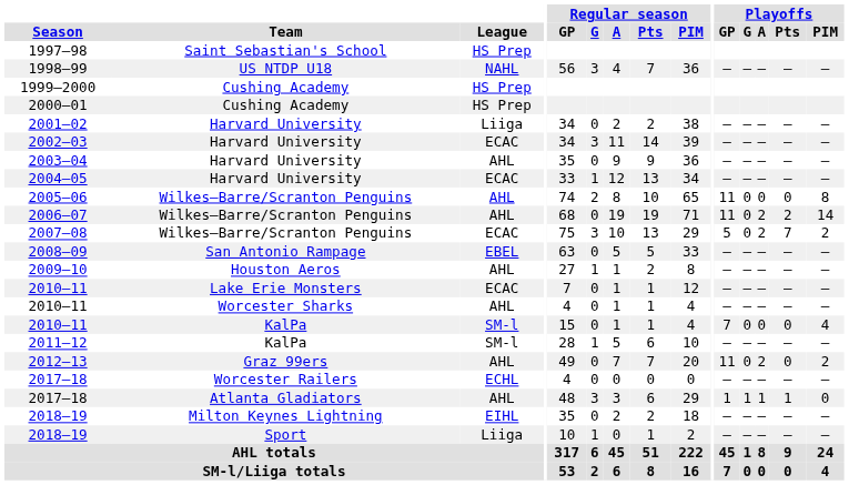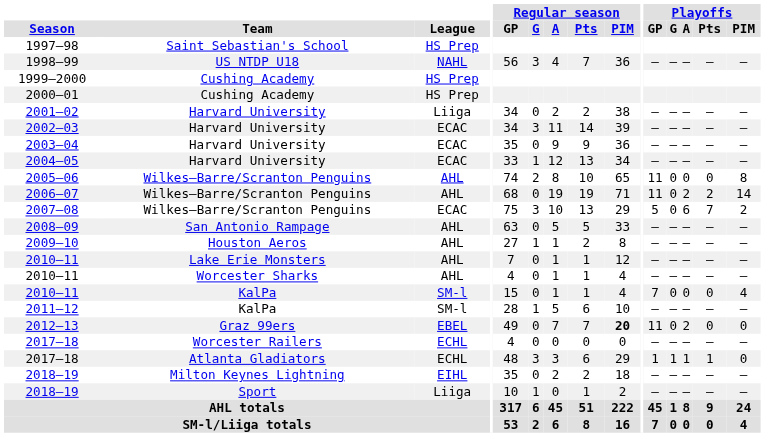2003–04 | League: AHL -> ECAC
2007–08 | Playoffs / A: 2 -> 6
2008–09 | League: EBEL -> AHL
2010–11 / Lake Erie Monsters | League: ECAC -> AHL
2012–13 | League: AHL -> EBEL
2012–13 | Regular season / PIM: normal -> bold
2012–13 | Playoffs / PIM: 2 -> 0
2017–18 / Atlanta Gladiators | League: AHL -> ECHL
